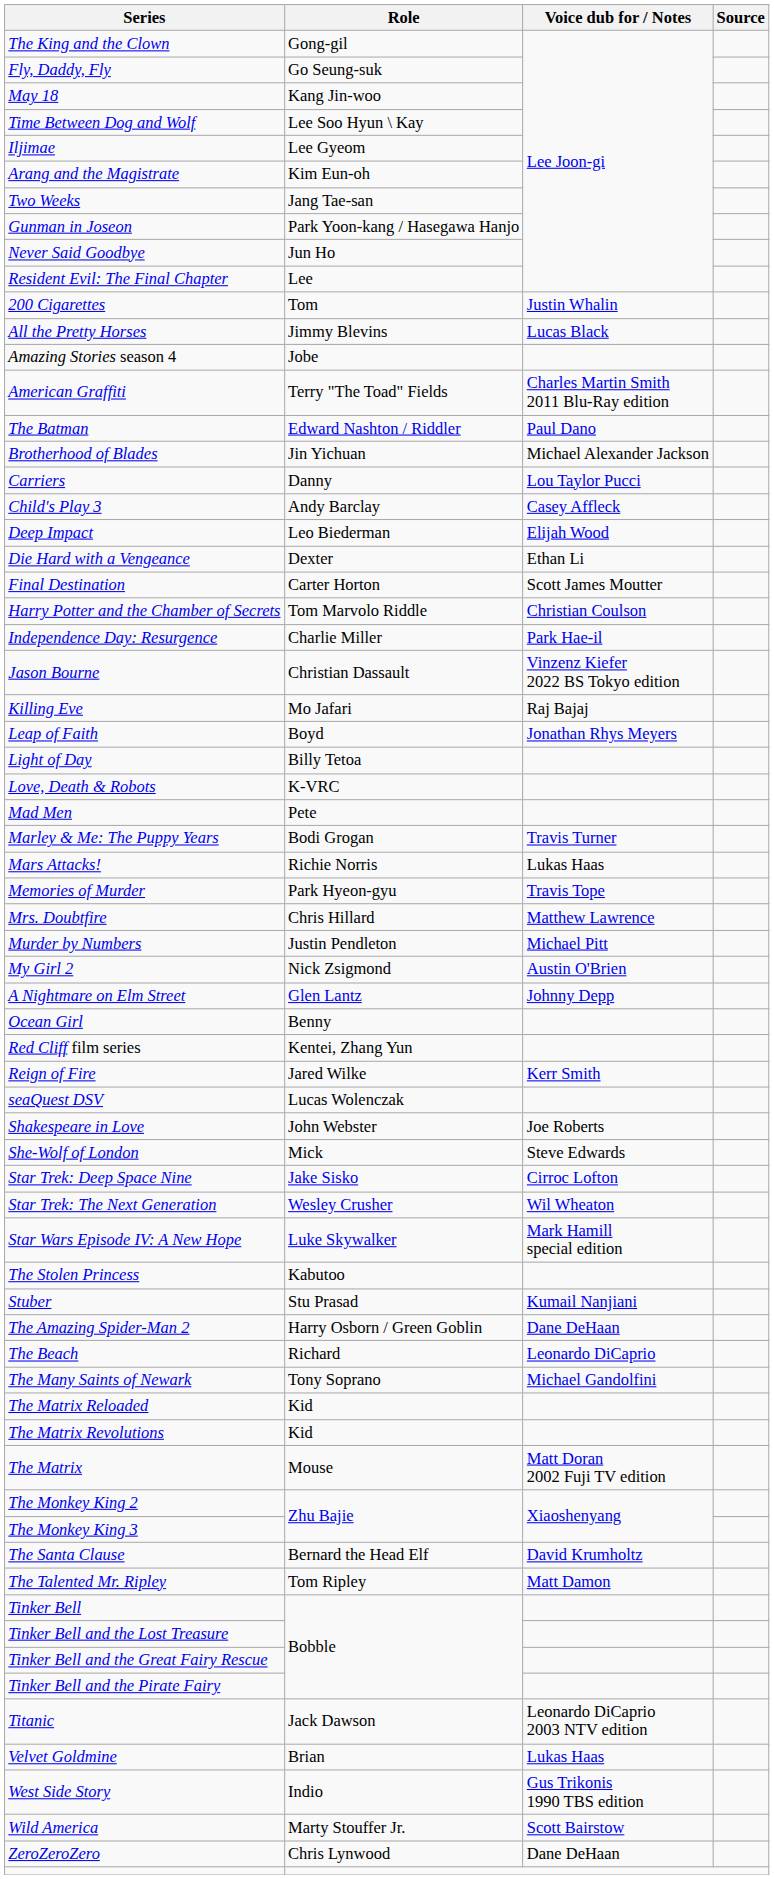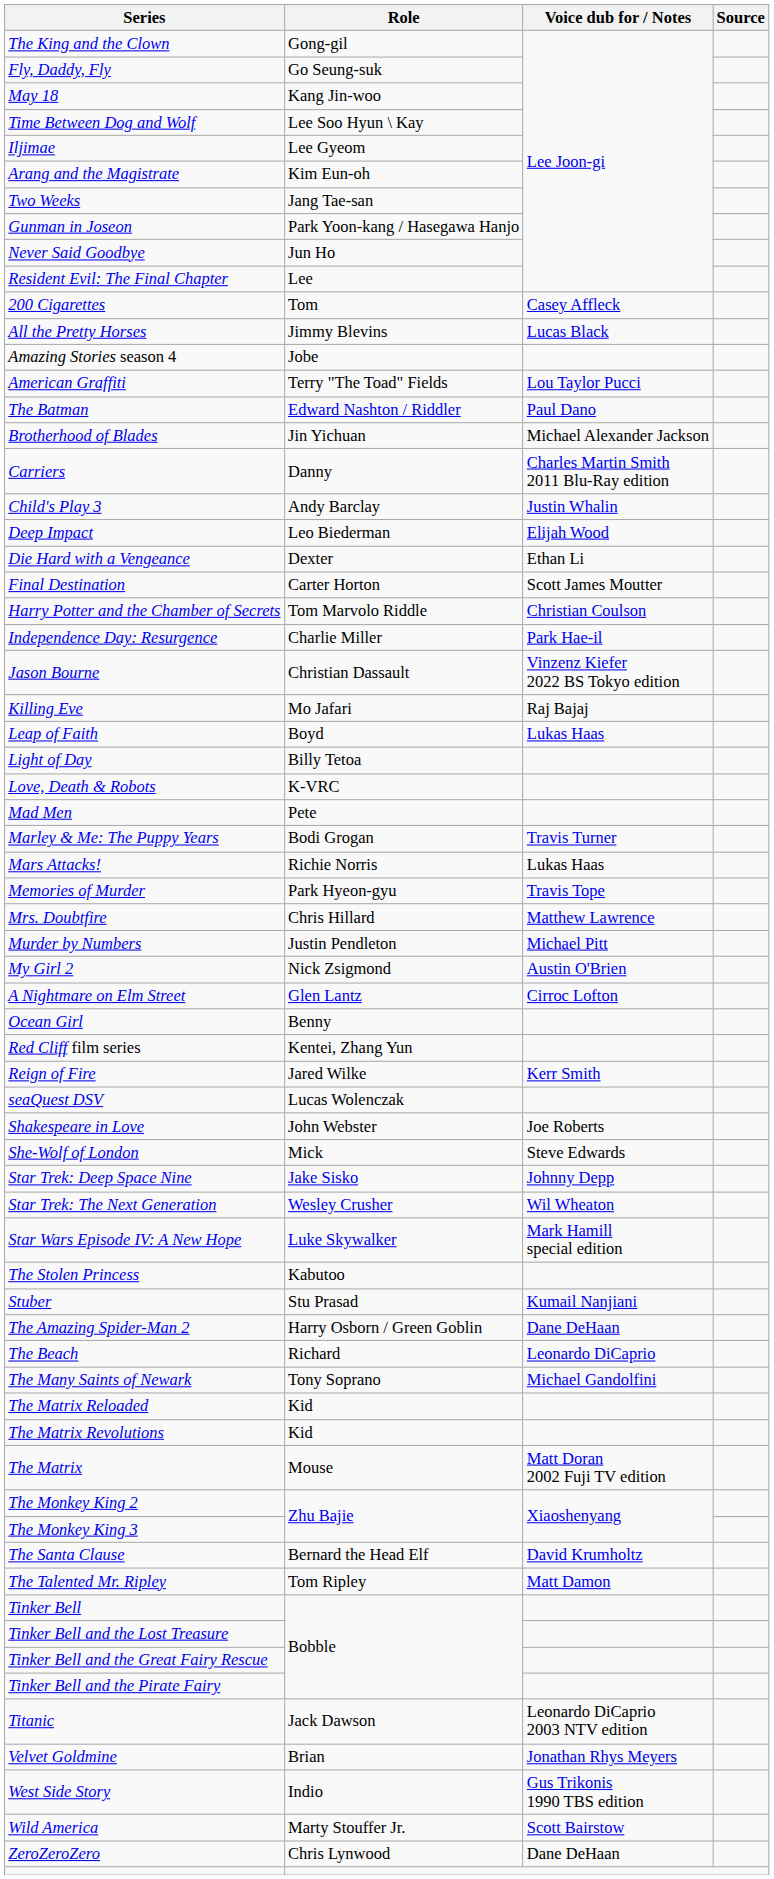200 Cigarettes | Voice dub for / Notes: Justin Whalin -> Casey Affleck
American Graffiti | Voice dub for / Notes: Charles Martin Smith 2011 Blu-Ray edition -> Lou Taylor Pucci
Carriers | Voice dub for / Notes: Lou Taylor Pucci -> Charles Martin Smith 2011 Blu-Ray edition
Child's Play 3 | Voice dub for / Notes: Casey Affleck -> Justin Whalin
Leap of Faith | Voice dub for / Notes: Jonathan Rhys Meyers -> Lukas Haas
A Nightmare on Elm Street | Voice dub for / Notes: Johnny Depp -> Cirroc Lofton
Star Trek: Deep Space Nine | Voice dub for / Notes: Cirroc Lofton -> Johnny Depp
Velvet Goldmine | Voice dub for / Notes: Lukas Haas -> Jonathan Rhys Meyers
